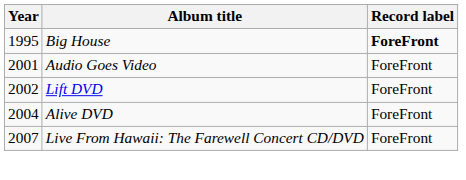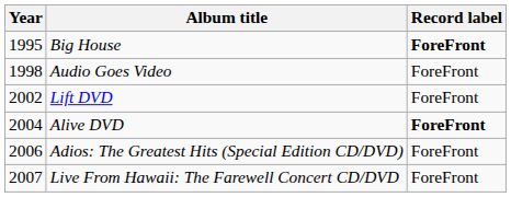Audio Goes Video | Year: 2001 -> 1998
Alive DVD | Record label: normal -> bold
+ row: 2006 | Adios: The Greatest Hits (Special Edition CD/DVD) | ForeFront
